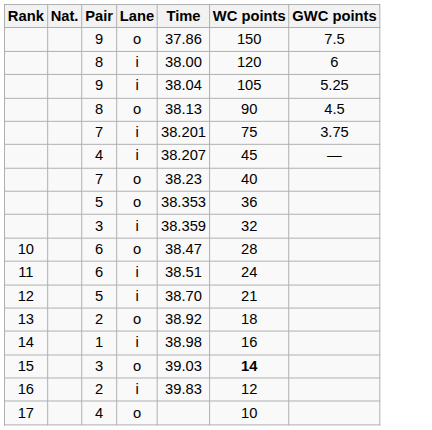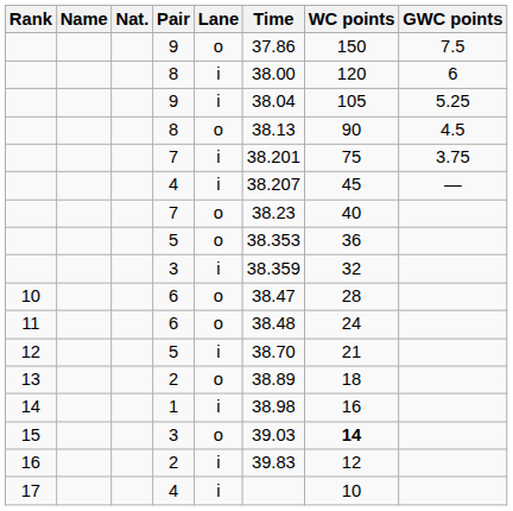+ column: Name
11 | Lane: i -> o
11 | Time: 38.51 -> 38.48
13 | Time: 38.92 -> 38.89
17 | Lane: o -> i
